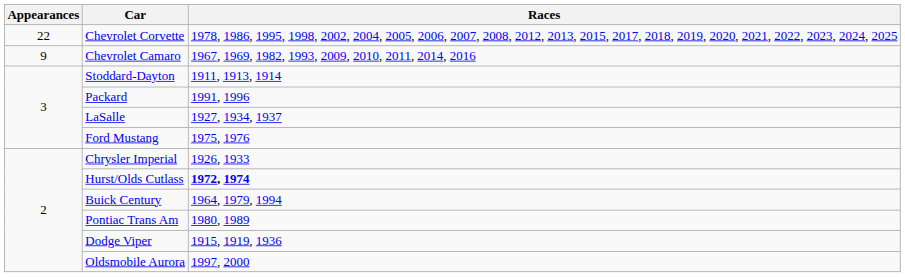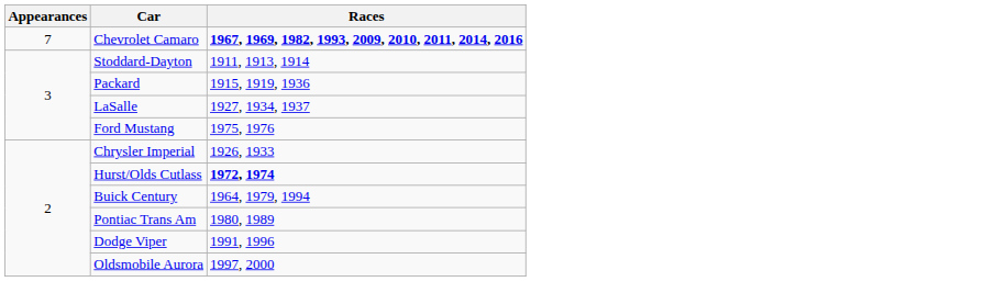- row: 22 | Chevrolet Corvette | 1978, 1986, 1995, 1998, 2002, 2004, 2005, 2006, 2007, 2008, 2012, 2013, 2015, 2017, 2018, 2019, 2020, 2021, 2022, 2023, 2024, 2025
Chevrolet Camaro | Appearances: 9 -> 7
Chevrolet Camaro | Races: normal -> bold
Packard | Races: 1991, 1996 -> 1915, 1919, 1936
Dodge Viper | Races: 1915, 1919, 1936 -> 1991, 1996
